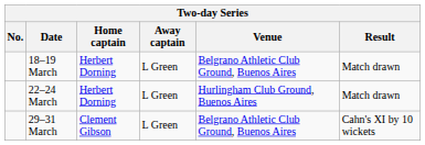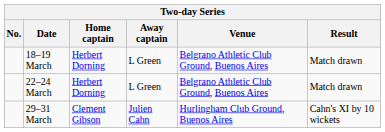22–24 March | Venue: Hurlingham Club Ground, Buenos Aires -> Belgrano Athletic Club Ground, Buenos Aires
29–31 March | Away captain: L Green -> Julien Cahn
29–31 March | Venue: Belgrano Athletic Club Ground, Buenos Aires -> Hurlingham Club Ground, Buenos Aires
